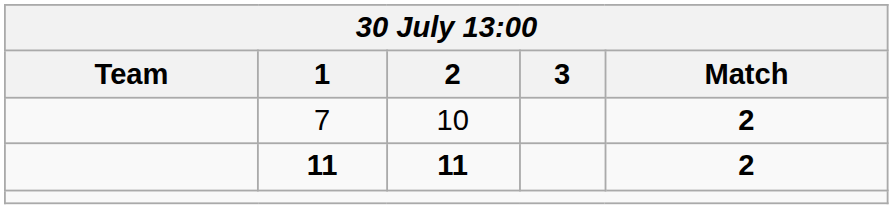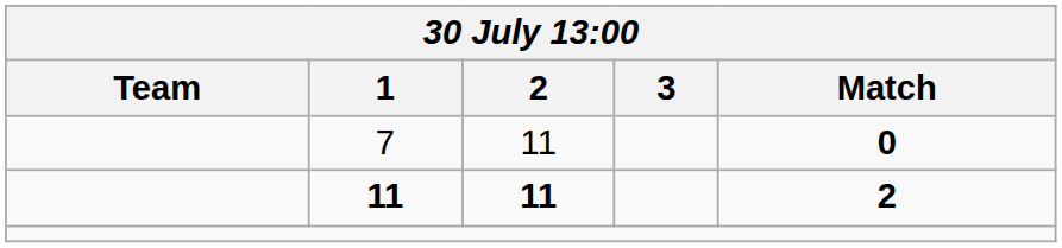7 | 2: 10 -> 11
7 | Match: 2 -> 0
